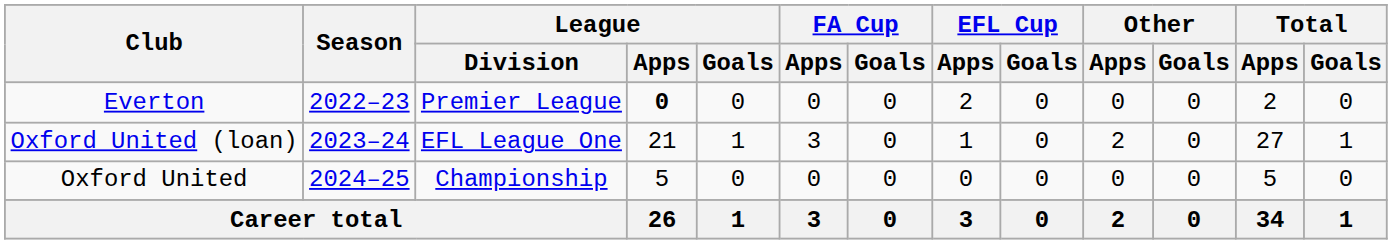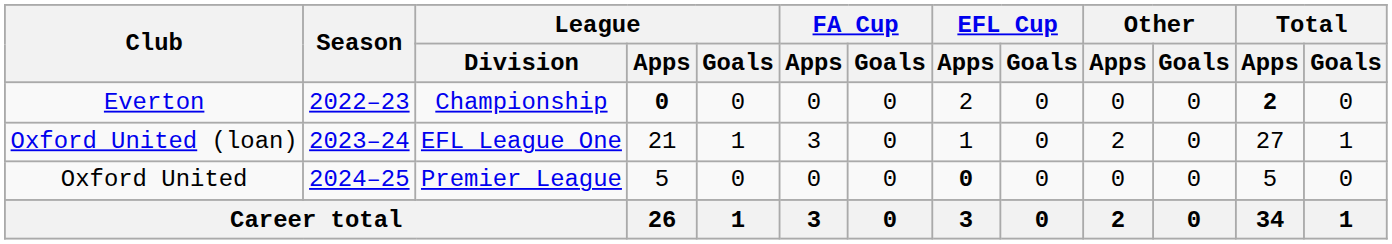Everton | League / Division: Premier League -> Championship
Everton | Total / Apps: normal -> bold
Oxford United | League / Division: Championship -> Premier League
Oxford United | EFL Cup / Apps: normal -> bold
